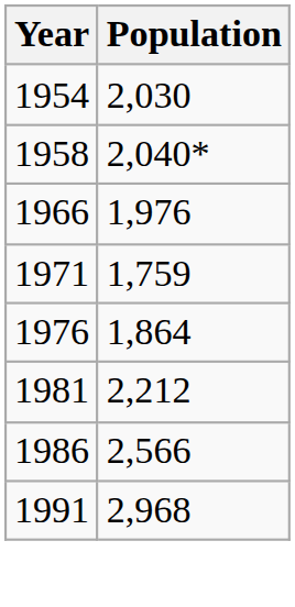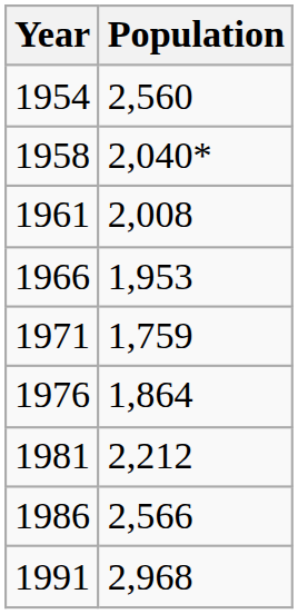1954 | Population: 2,030 -> 2,560
+ row: 1961 | 2,008
1966 | Population: 1,976 -> 1,953
